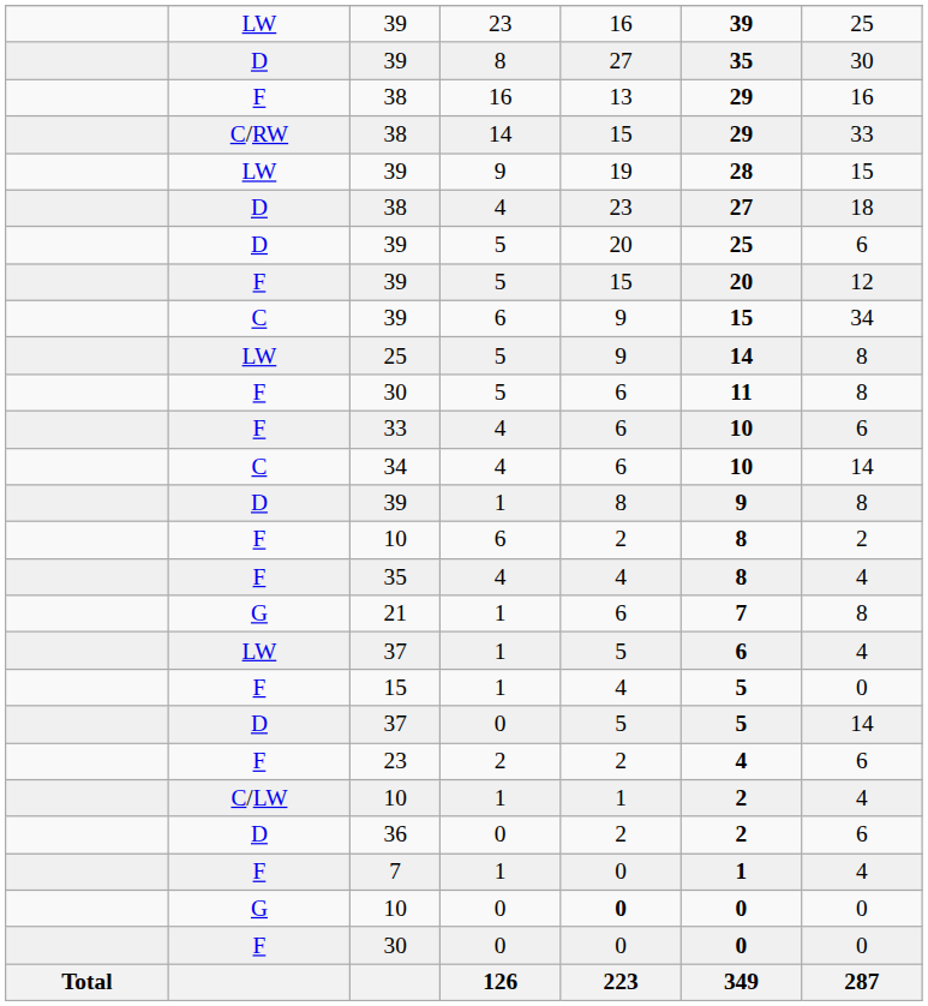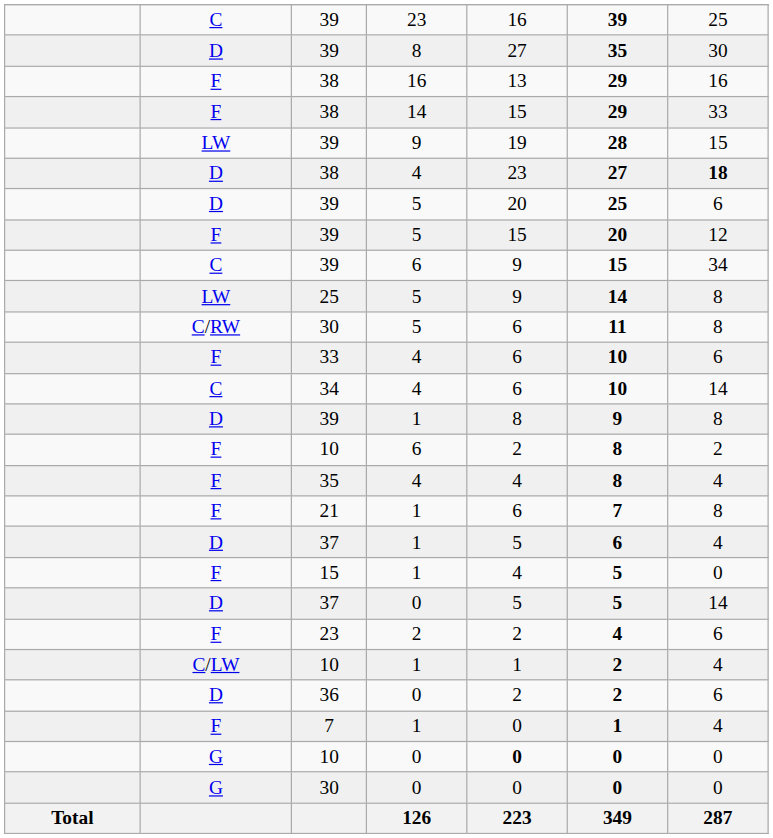39 / 23 | column 2: LW -> C
38 / 14 | column 2: C/RW -> F
38 / 4 | column 7: normal -> bold
30 / 5 | column 2: F -> C/RW
21 | column 2: G -> F
37 / 1 | column 2: LW -> D
30 / 0 | column 2: F -> G
